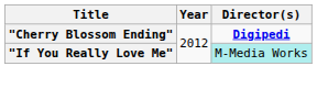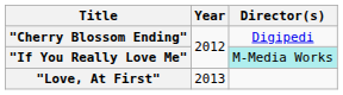"Cherry Blossom Ending" | Director(s): bold -> normal
+ row: "Love, At First" | 2013
